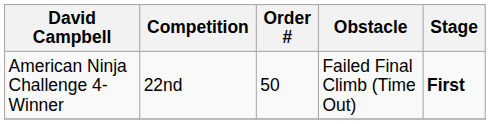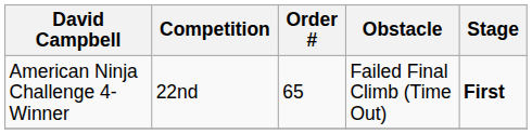American Ninja Challenge 4-Winner | Order #: 50 -> 65
